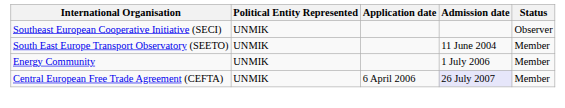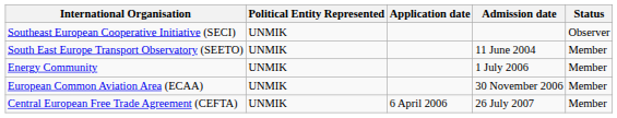+ row: European Common Aviation Area (ECAA) | UNMIK | 30 November 2006 | Member
Central European Free Trade Agreement (CEFTA) | Admission date: lavender background -> no background
